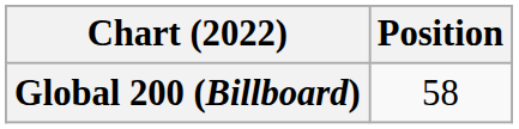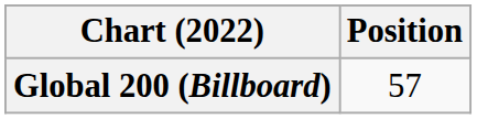Global 200 (Billboard) | Position: 58 -> 57
